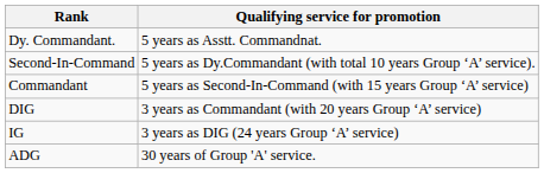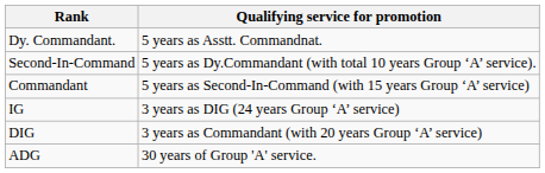rows swapped: DIG <-> IG
